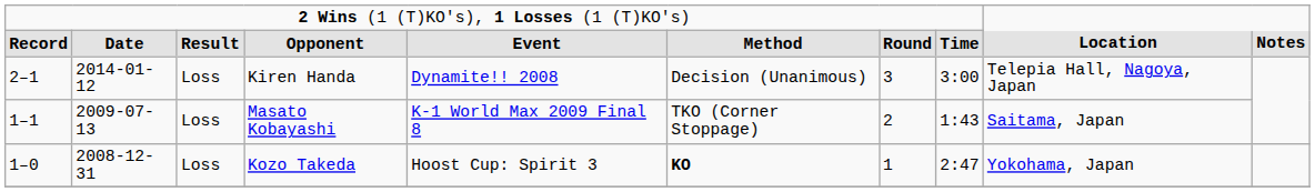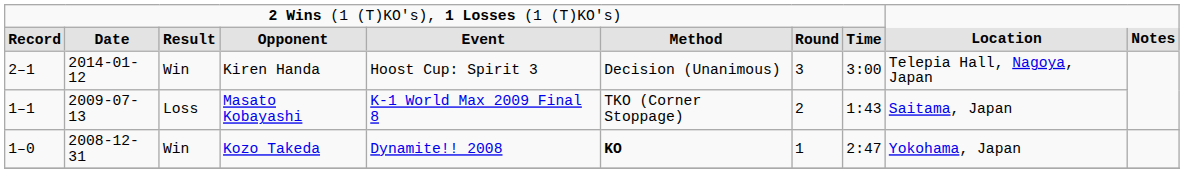Kiren Handa | column 3: Loss -> Win
Kiren Handa | column 5: Dynamite!! 2008 -> Hoost Cup: Spirit 3
Kozo Takeda | column 3: Loss -> Win
Kozo Takeda | column 5: Hoost Cup: Spirit 3 -> Dynamite!! 2008
